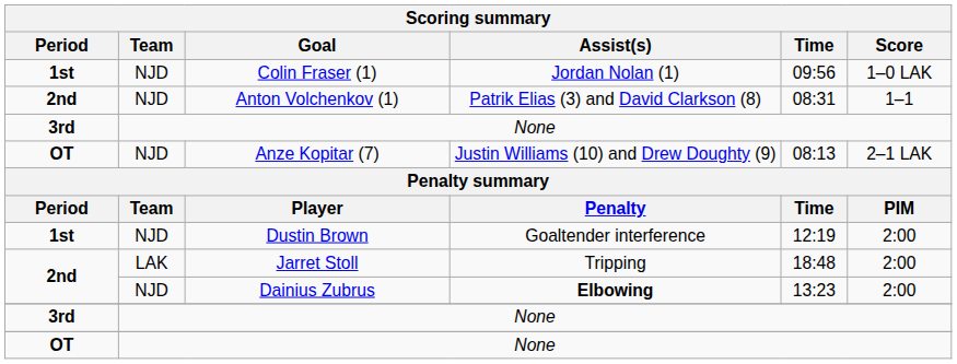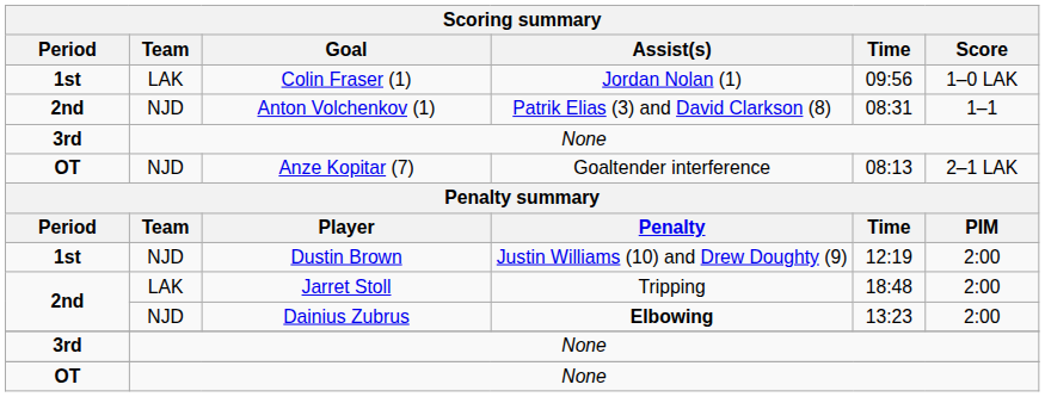Colin Fraser (1) | Team: NJD -> LAK
Anze Kopitar (7) | Assist(s): Justin Williams (10) and Drew Doughty (9) -> Goaltender interference
Dustin Brown | Assist(s): Goaltender interference -> Justin Williams (10) and Drew Doughty (9)
